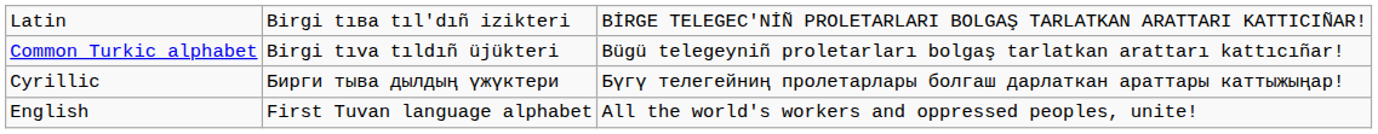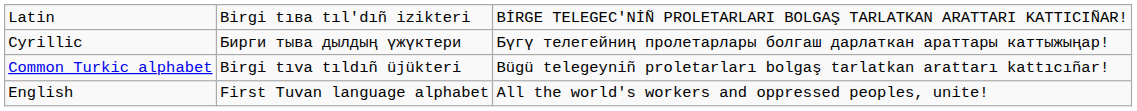rows swapped: Cyrillic <-> Common Turkic alphabet
